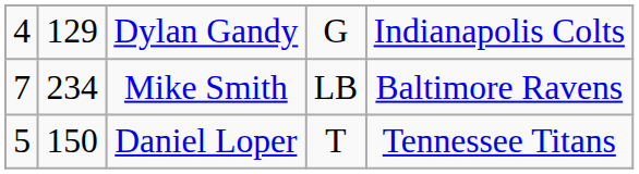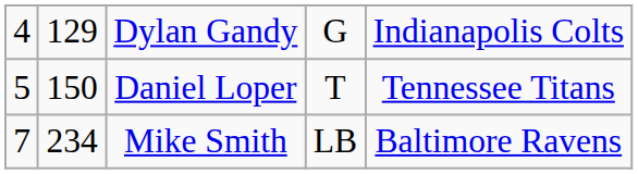rows swapped: Daniel Loper <-> Mike Smith
